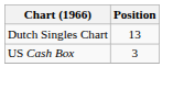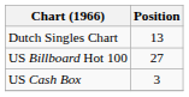+ row: US Billboard Hot 100 | 27
